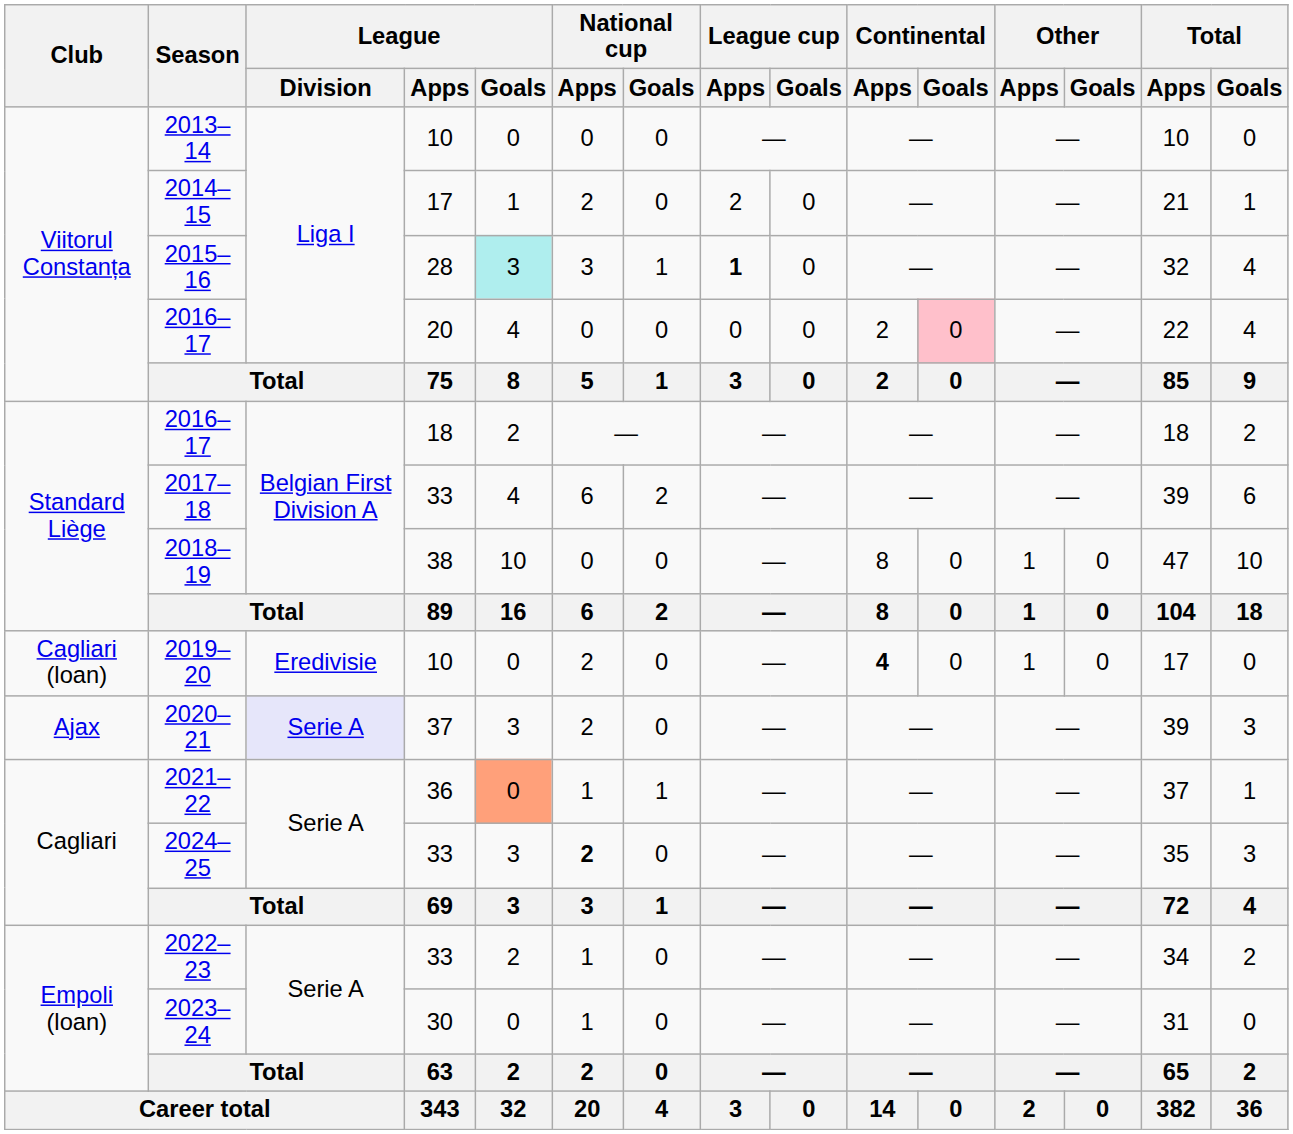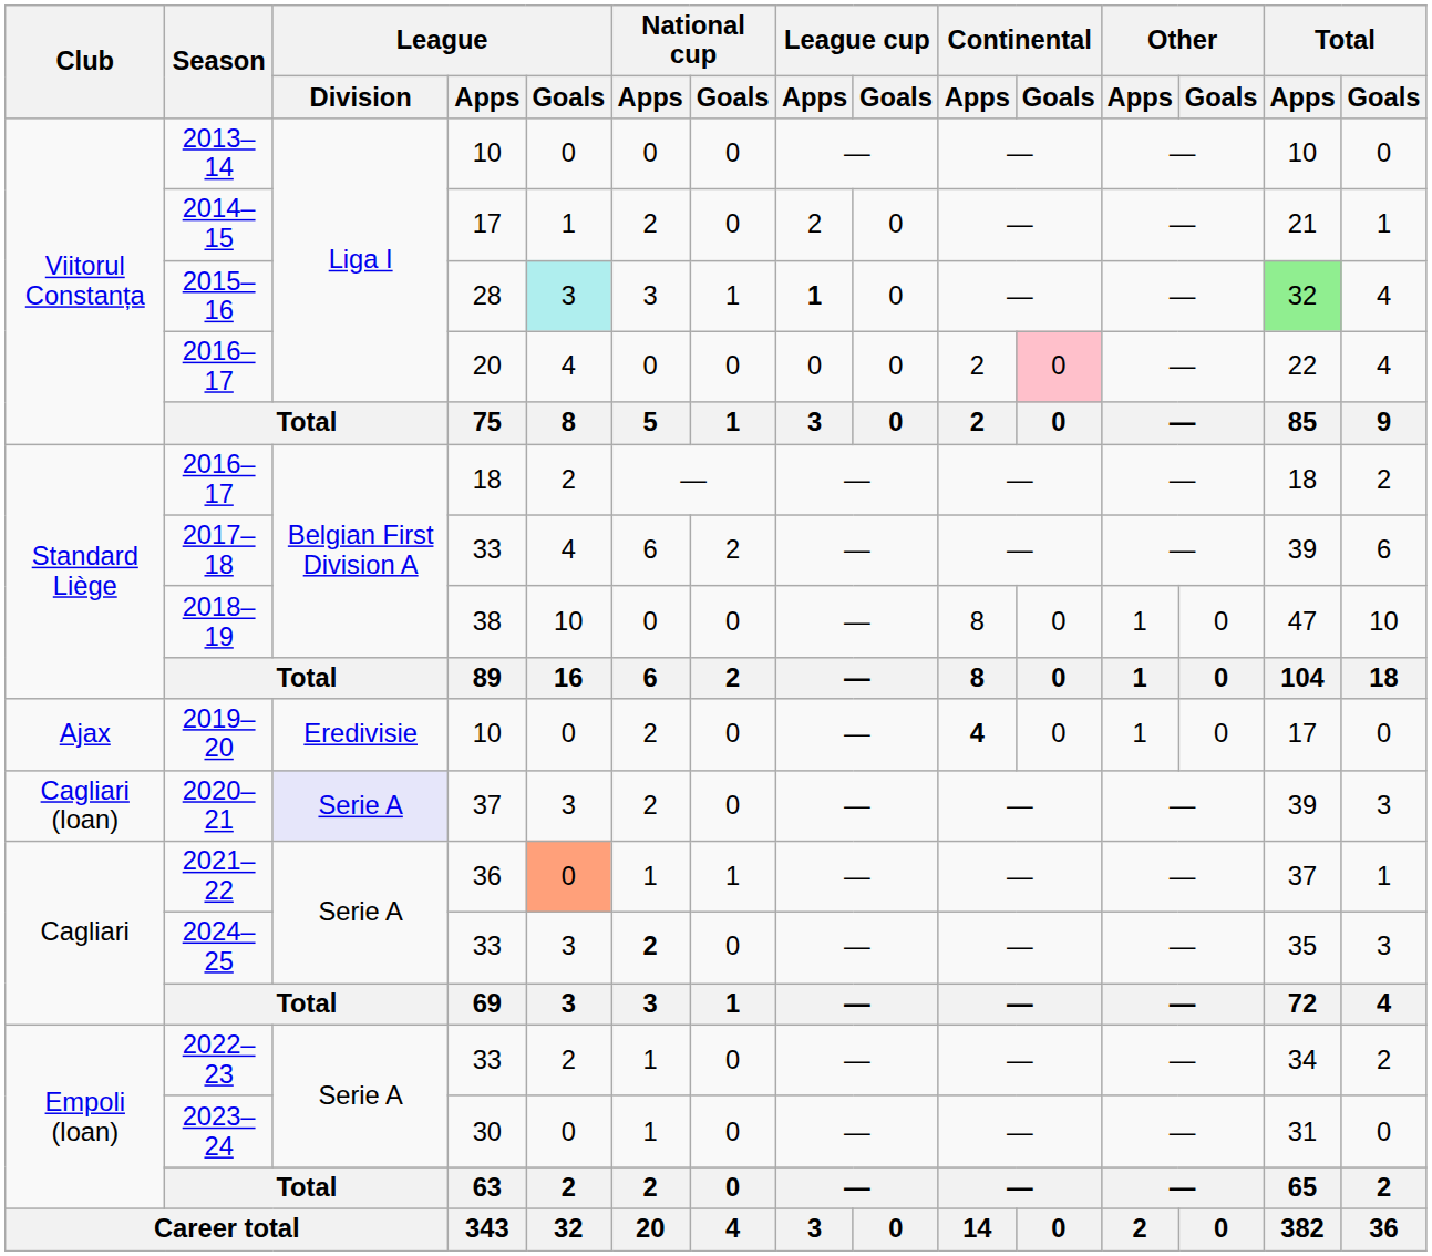2015–16 | Total / Apps: no background -> lightgreen background
2019–20 | Club: Cagliari (loan) -> Ajax
2020–21 | Club: Ajax -> Cagliari (loan)
